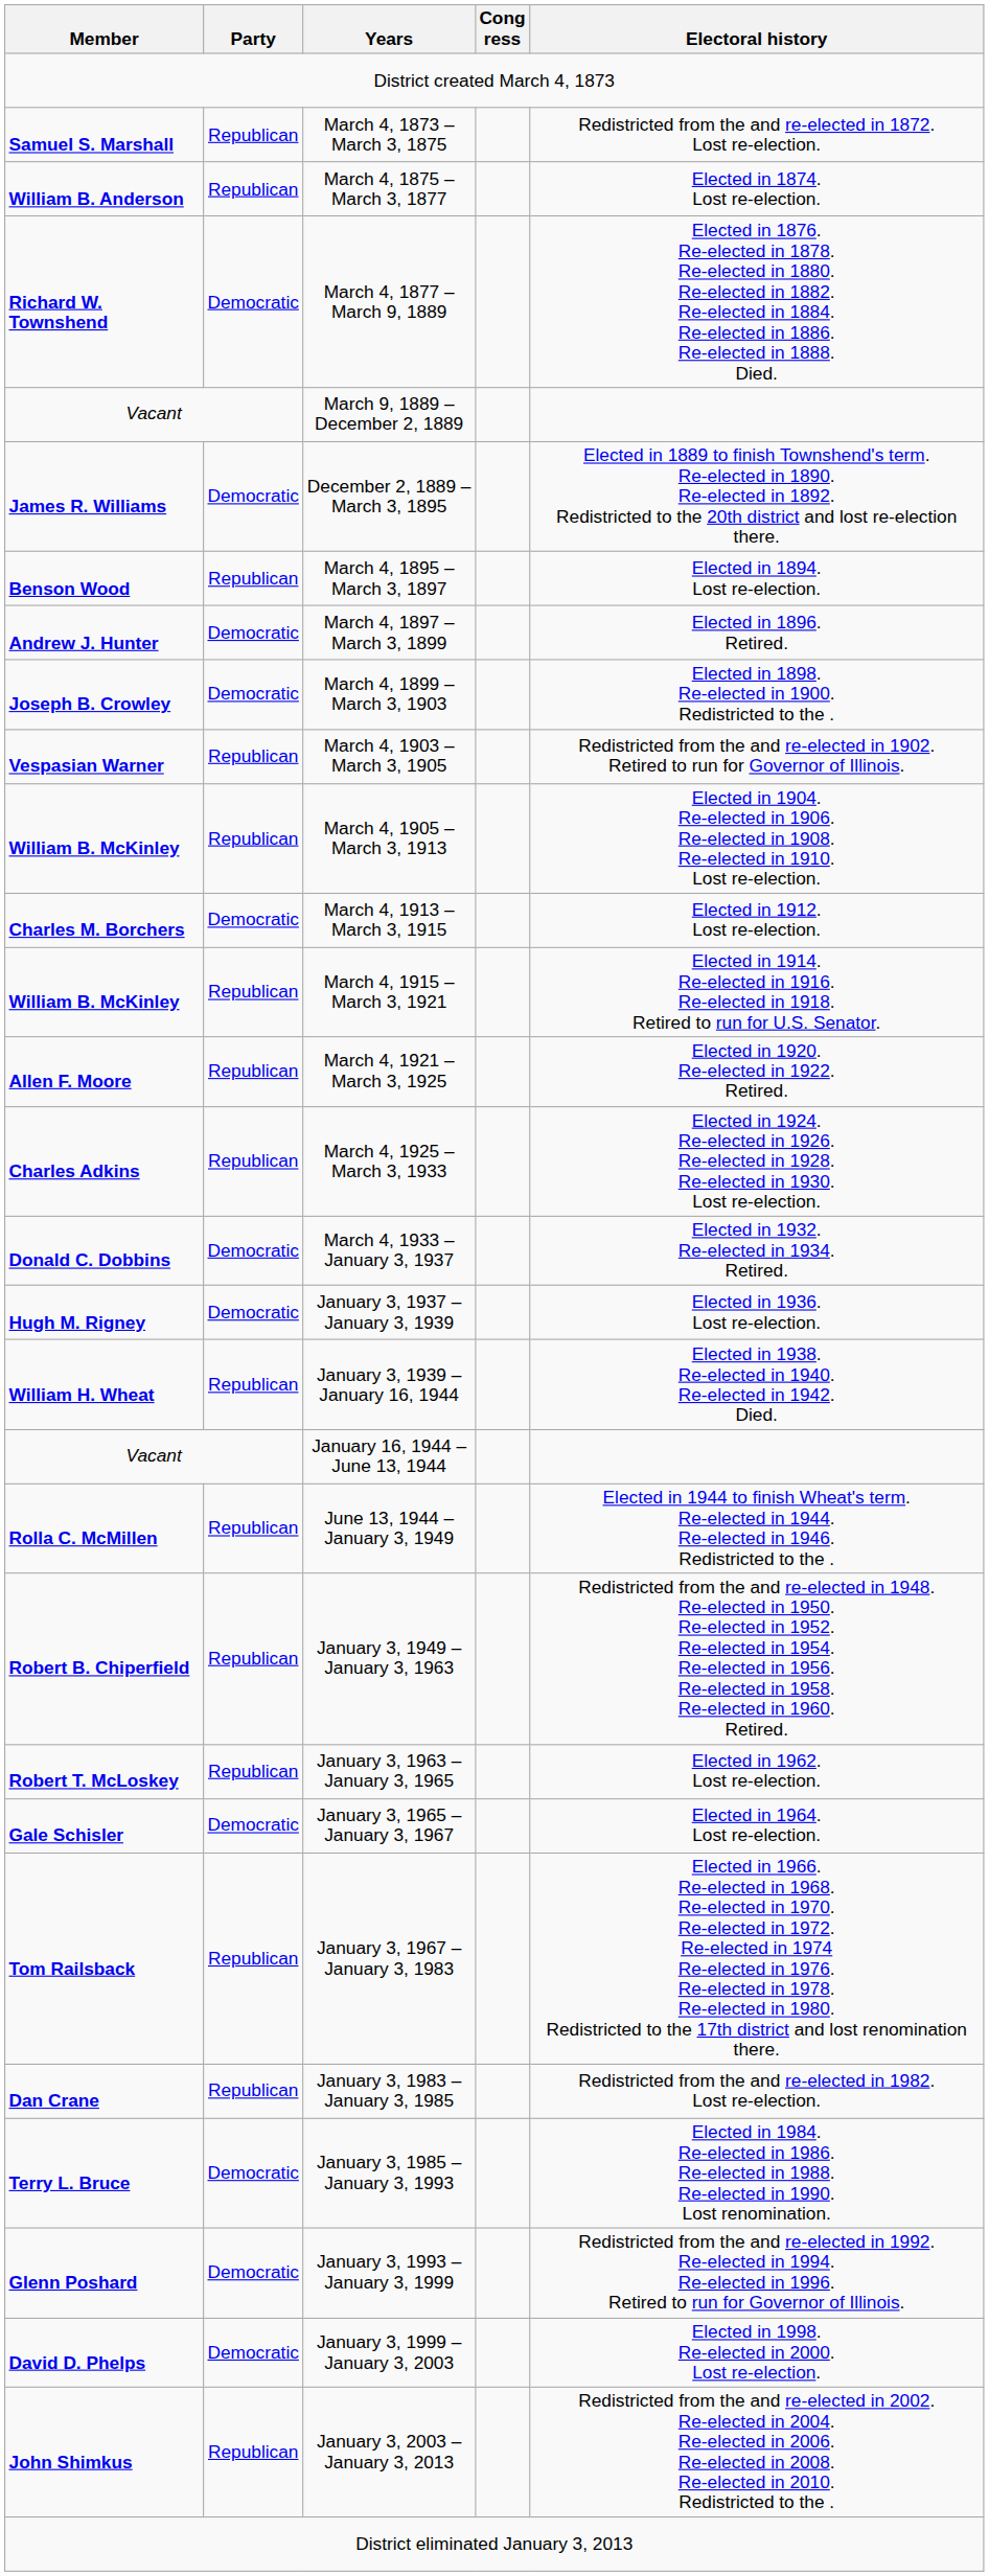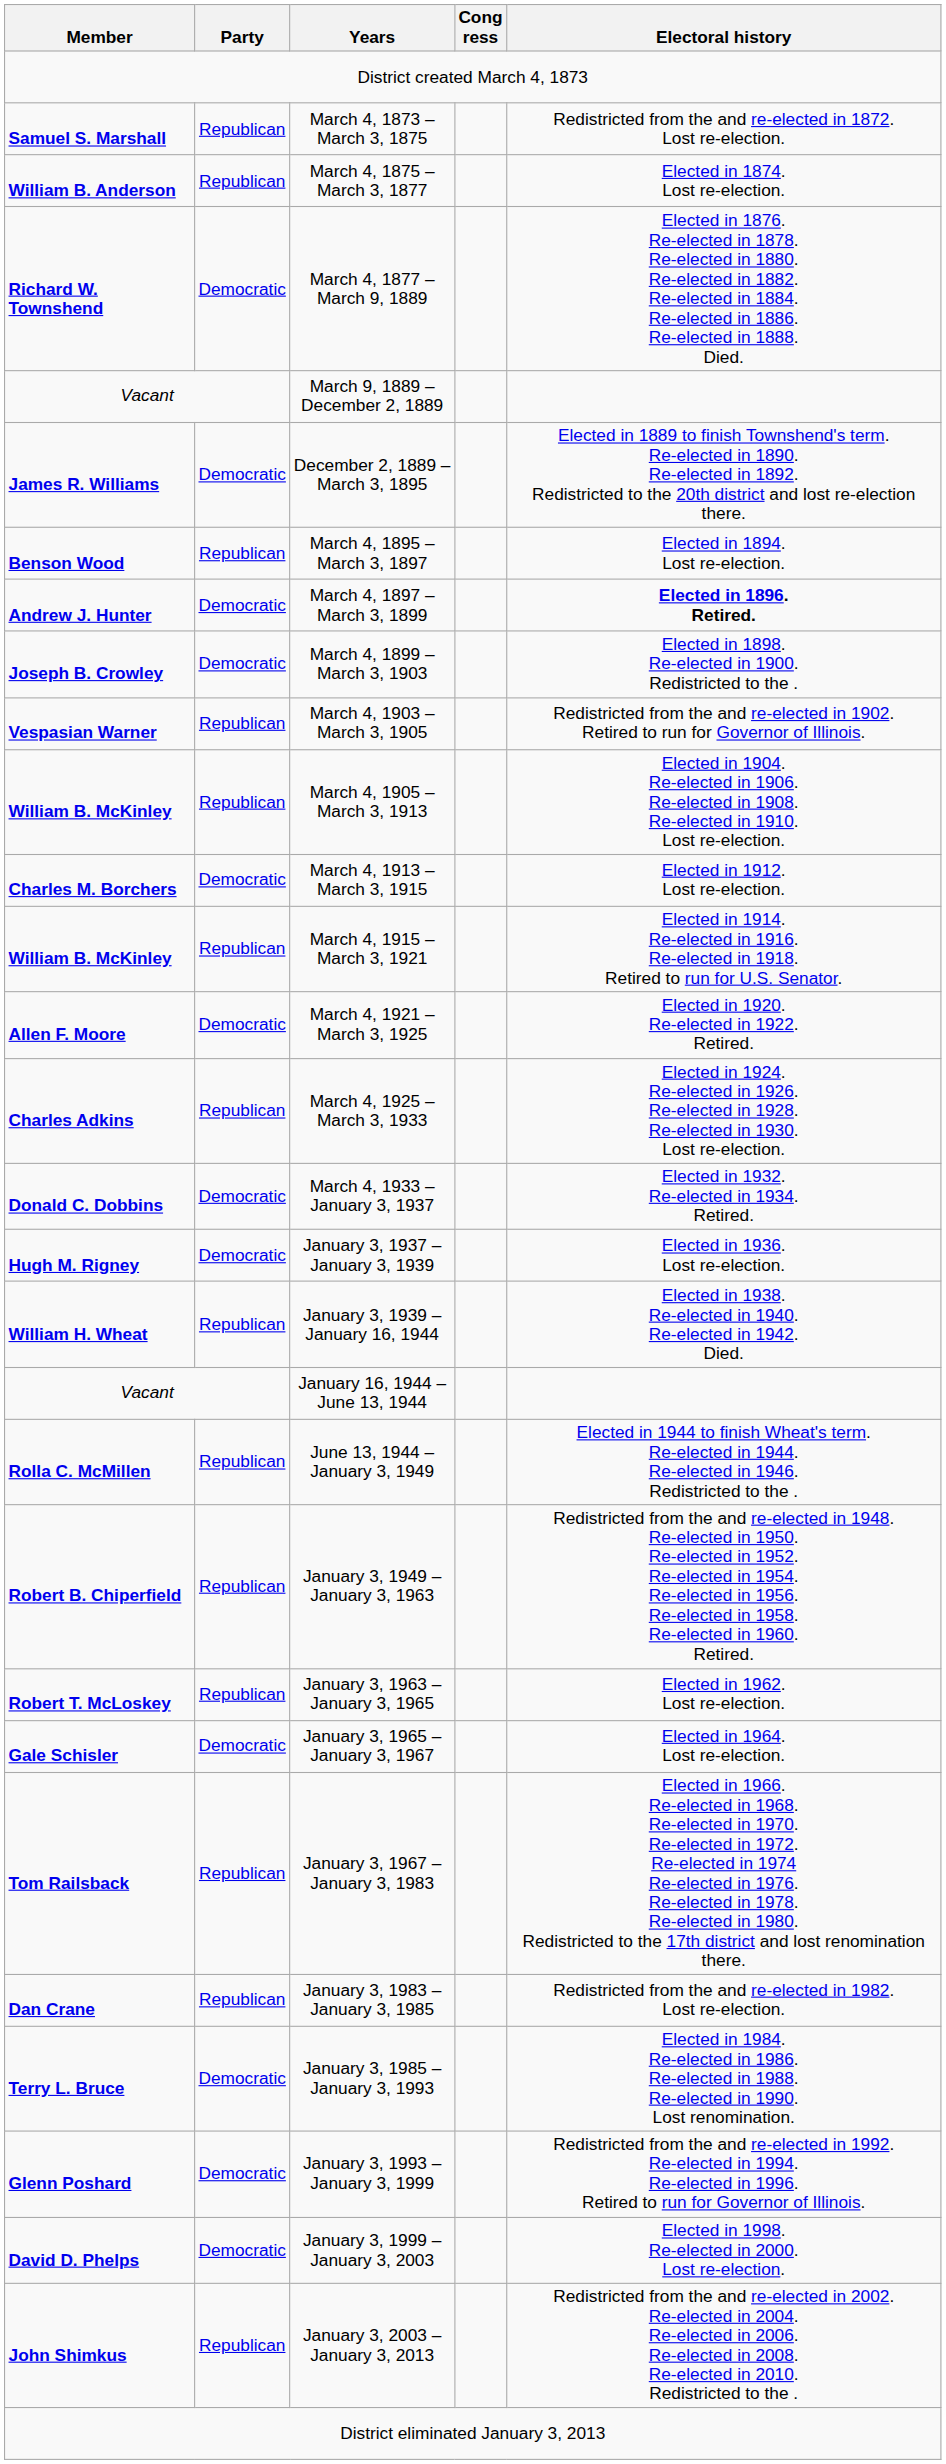March 4, 1897 – March 3, 1899 | Electoral history: normal -> bold
March 4, 1921 – March 3, 1925 | Party: Republican -> Democratic
